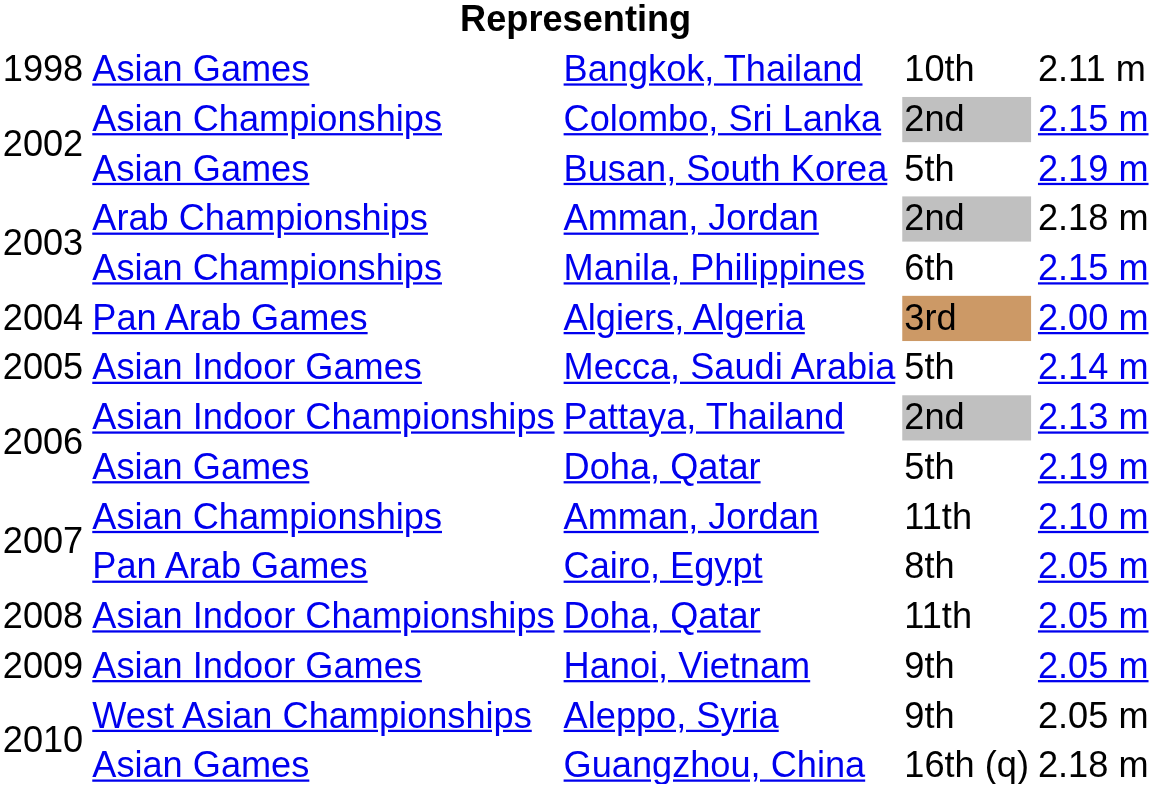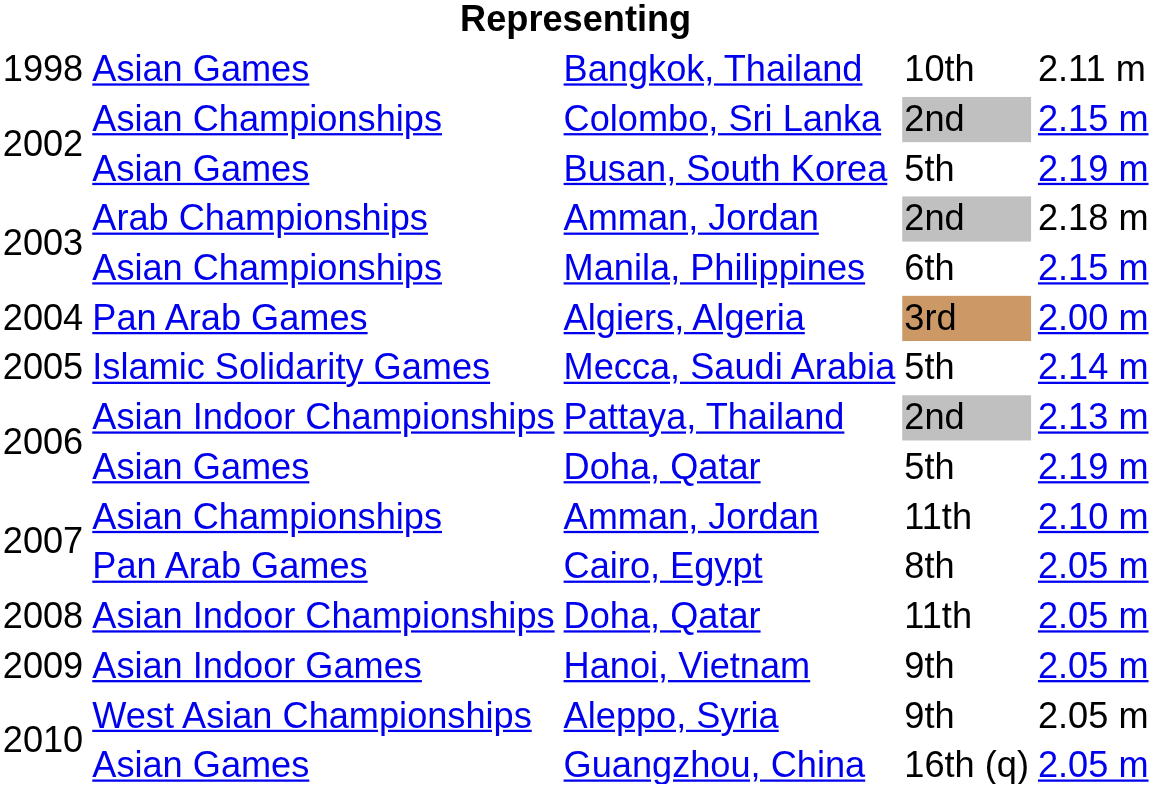Mecca, Saudi Arabia | column 2: Asian Indoor Games -> Islamic Solidarity Games
Guangzhou, China | column 5: 2.18 m -> 2.05 m
